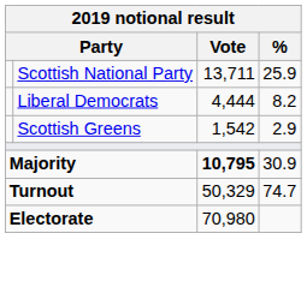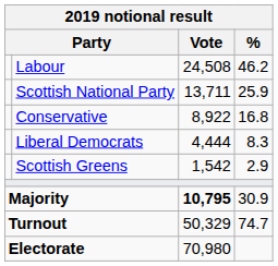+ row: Labour | 24,508 | 46.2
+ row: Conservative | 8,922 | 16.8
Liberal Democrats | %: 8.2 -> 8.3
